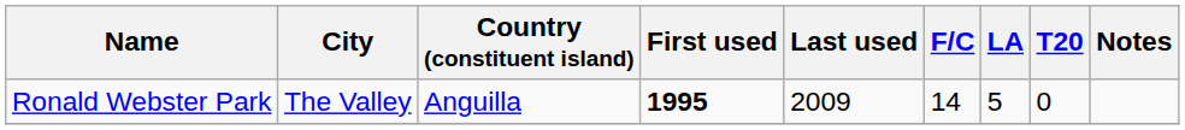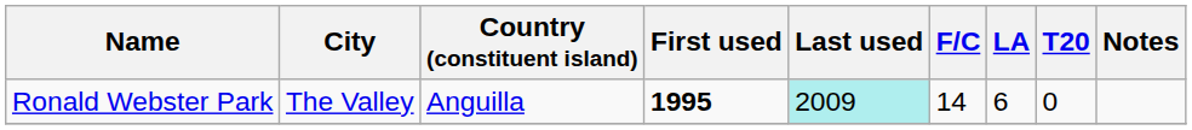Ronald Webster Park | Last used: no background -> paleturquoise background
Ronald Webster Park | LA: 5 -> 6
